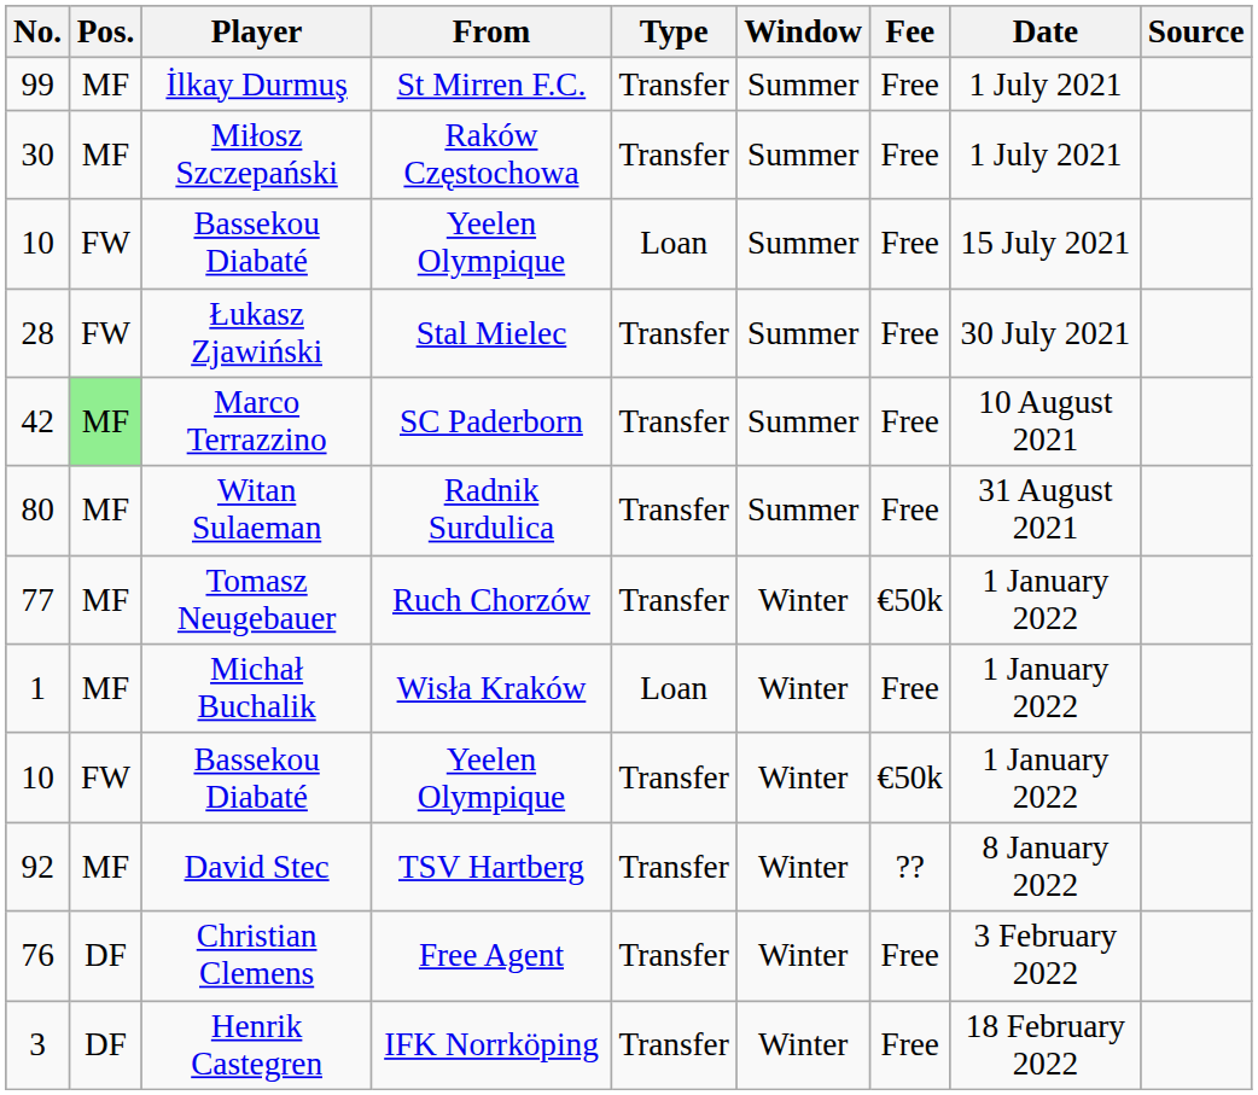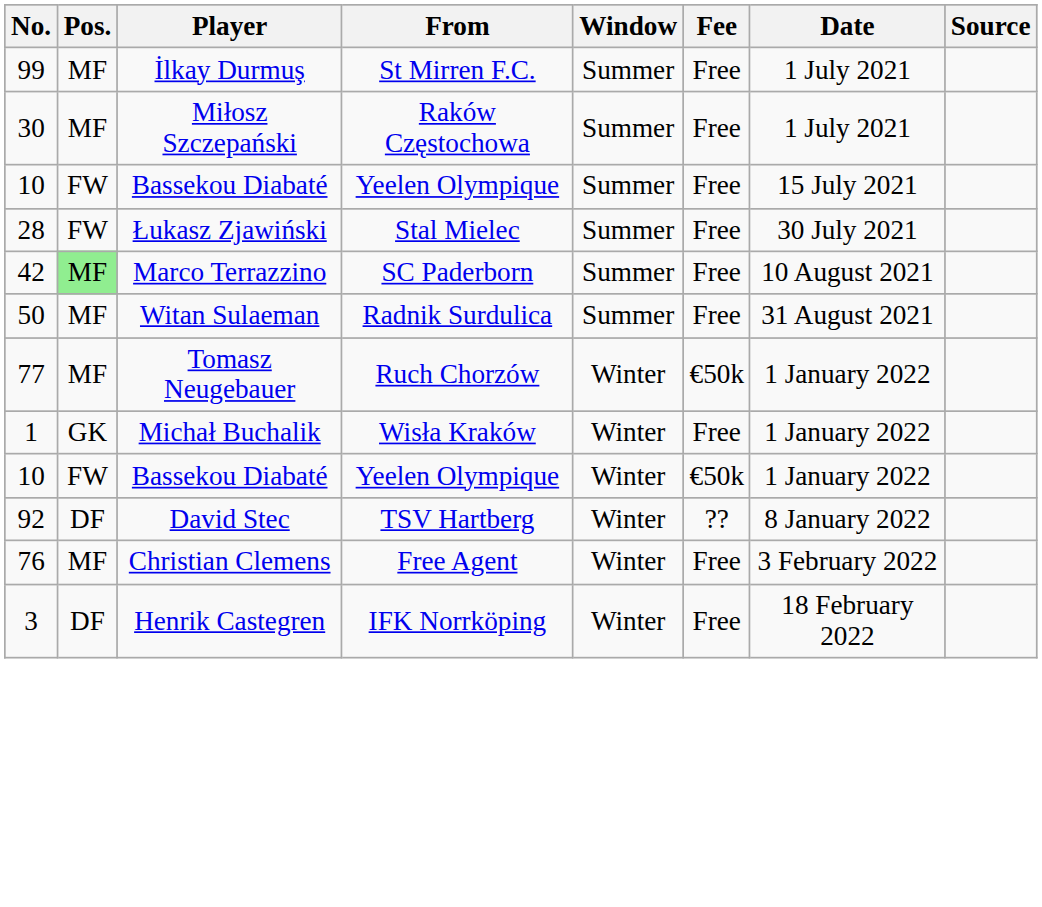- column: Type | Transfer | Transfer | Loan | Transfer | Transfer | Transfer | Transfer | Loan | Transfer | Transfer | Transfer | Transfer
Witan Sulaeman | No.: 80 -> 50
Michał Buchalik | Pos.: MF -> GK
David Stec | Pos.: MF -> DF
Christian Clemens | Pos.: DF -> MF
